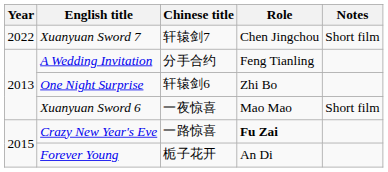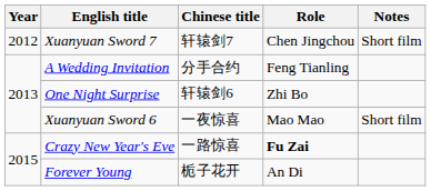Xuanyuan Sword 7 | Year: 2022 -> 2012
